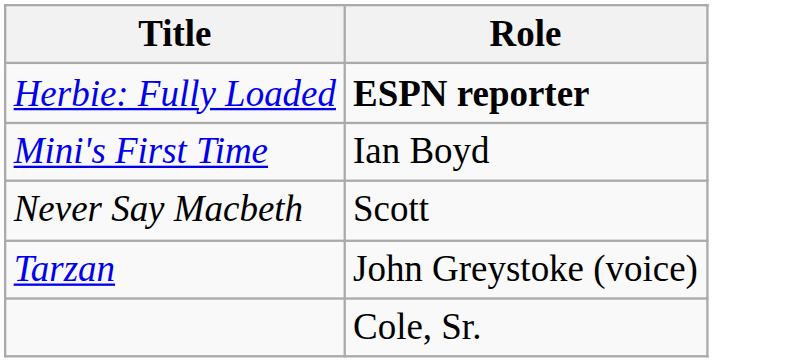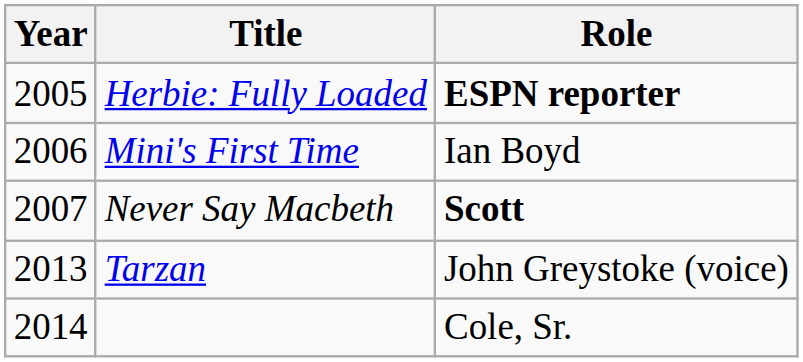+ column: Year | 2005 | 2006 | 2007 | 2013 | 2014
Never Say Macbeth | Role: normal -> bold
